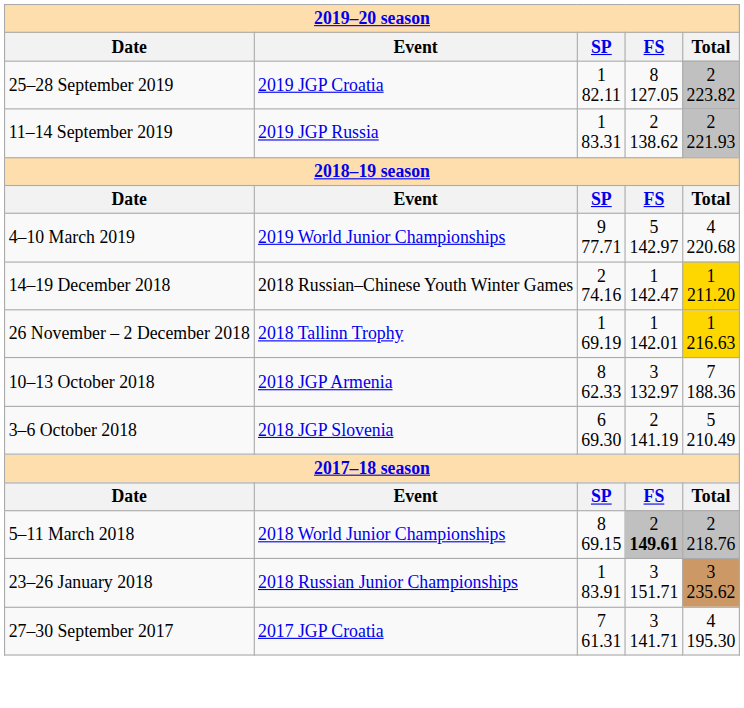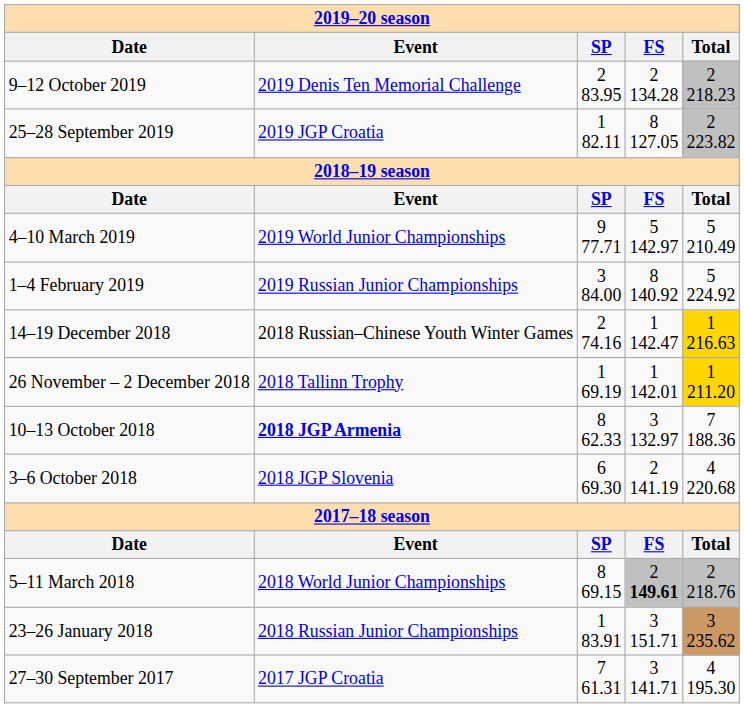+ row: 9–12 October 2019 | 2019 Denis Ten Memorial Challenge | 2 83.95 | 2 134.28 | 2 218.23
- row: 11–14 September 2019 | 2019 JGP Russia | 1 83.31 | 2 138.62 | 2 221.93
4–10 March 2019 | Total: 4 220.68 -> 5 210.49
+ row: 1–4 February 2019 | 2019 Russian Junior Championships | 3 84.00 | 8 140.92 | 5 224.92
14–19 December 2018 | Total: 1 211.20 -> 1 216.63
26 November – 2 December 2018 | Total: 1 216.63 -> 1 211.20
10–13 October 2018 | Event: normal -> bold
3–6 October 2018 | Total: 5 210.49 -> 4 220.68
